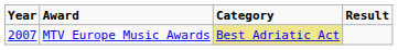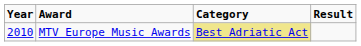MTV Europe Music Awards | Year: 2007 -> 2010
